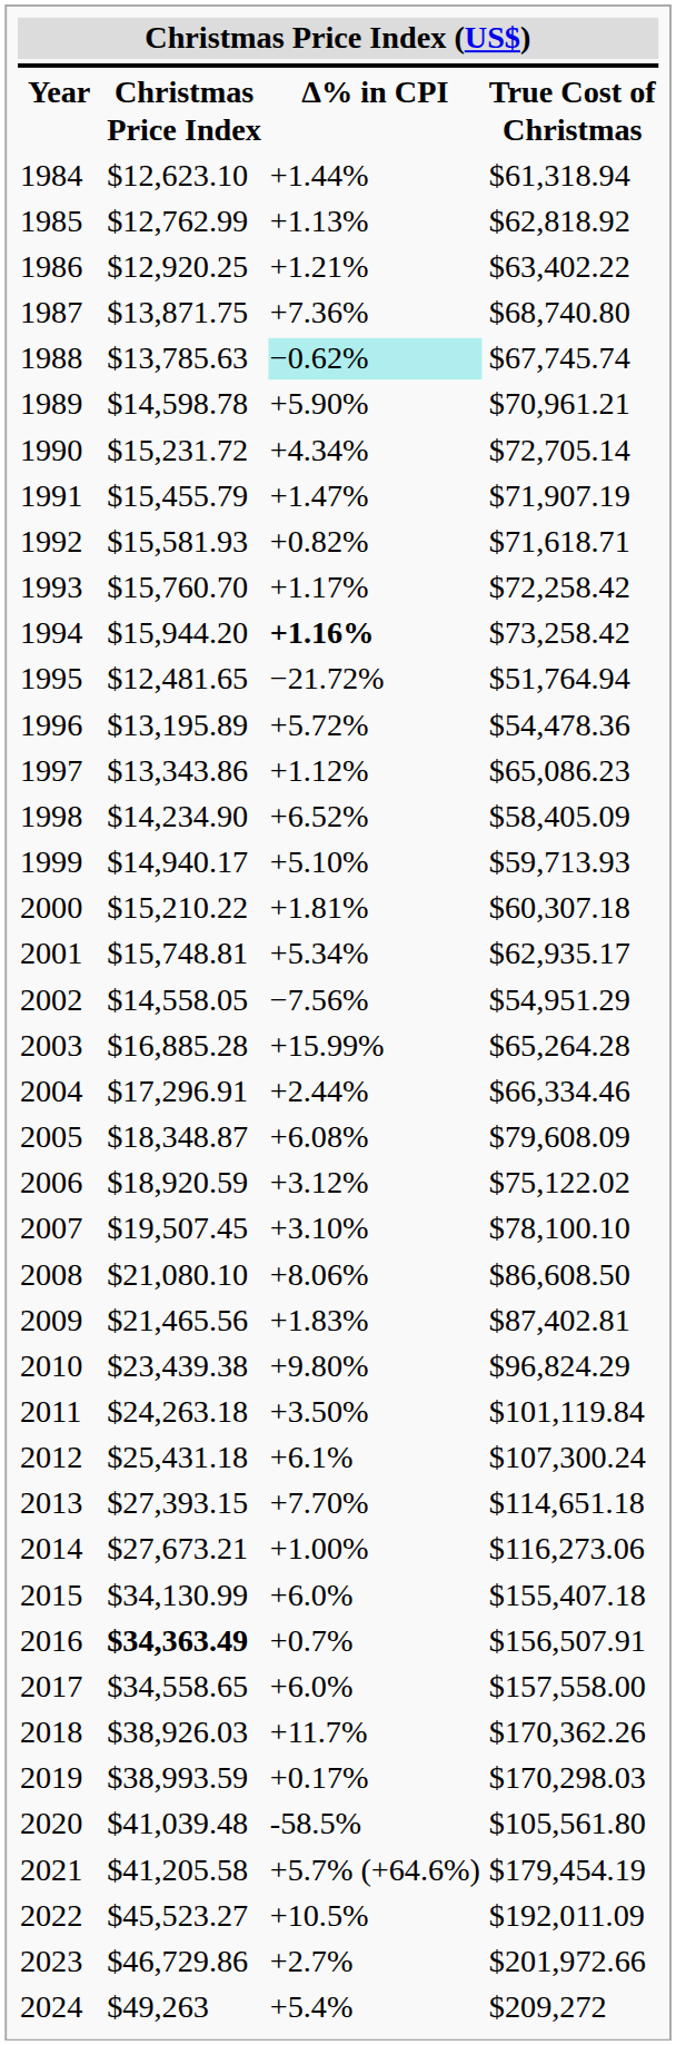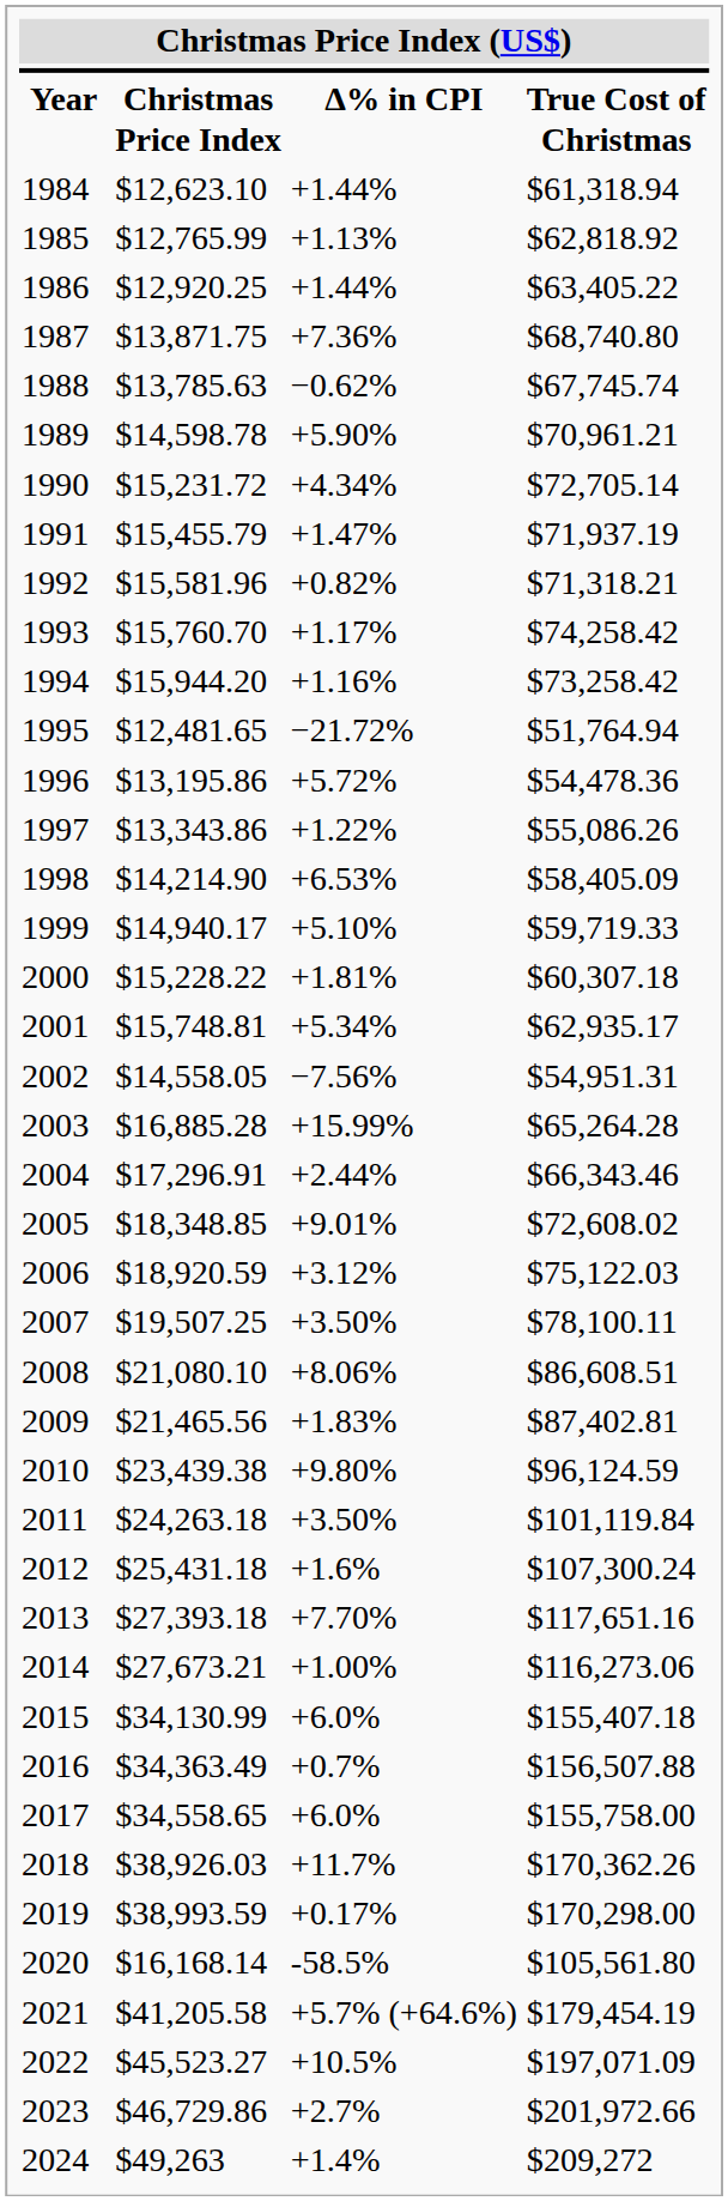1985 | Christmas Price Index: $12,762.99 -> $12,765.99
1986 | Δ% in CPI: +1.21% -> +1.44%
1986 | True Cost of Christmas: $63,402.22 -> $63,405.22
1988 | Δ% in CPI: paleturquoise background -> no background
1991 | True Cost of Christmas: $71,907.19 -> $71,937.19
1992 | Christmas Price Index: $15,581.93 -> $15,581.96
1992 | True Cost of Christmas: $71,618.71 -> $71,318.21
1993 | True Cost of Christmas: $72,258.42 -> $74,258.42
1994 | Δ% in CPI: bold -> normal
1996 | Christmas Price Index: $13,195.89 -> $13,195.86
1997 | Δ% in CPI: +1.12% -> +1.22%
1997 | True Cost of Christmas: $65,086.23 -> $55,086.26
1998 | Christmas Price Index: $14,234.90 -> $14,214.90
1998 | Δ% in CPI: +6.52% -> +6.53%
1999 | True Cost of Christmas: $59,713.93 -> $59,719.33
2000 | Christmas Price Index: $15,210.22 -> $15,228.22
2002 | True Cost of Christmas: $54,951.29 -> $54,951.31
2004 | True Cost of Christmas: $66,334.46 -> $66,343.46
2005 | Christmas Price Index: $18,348.87 -> $18,348.85
2005 | Δ% in CPI: +6.08% -> +9.01%
2005 | True Cost of Christmas: $79,608.09 -> $72,608.02
2006 | True Cost of Christmas: $75,122.02 -> $75,122.03
2007 | Christmas Price Index: $19,507.45 -> $19,507.25
2007 | Δ% in CPI: +3.10% -> +3.50%
2007 | True Cost of Christmas: $78,100.10 -> $78,100.11
2008 | True Cost of Christmas: $86,608.50 -> $86,608.51
2010 | True Cost of Christmas: $96,824.29 -> $96,124.59
2012 | Δ% in CPI: +6.1% -> +1.6%
2013 | Christmas Price Index: $27,393.15 -> $27,393.18
2013 | True Cost of Christmas: $114,651.18 -> $117,651.16
2016 | Christmas Price Index: bold -> normal
2016 | True Cost of Christmas: $156,507.91 -> $156,507.88
2017 | True Cost of Christmas: $157,558.00 -> $155,758.00
2019 | True Cost of Christmas: $170,298.03 -> $170,298.00
2020 | Christmas Price Index: $41,039.48 -> $16,168.14
2022 | True Cost of Christmas: $192,011.09 -> $197,071.09
2024 | Δ% in CPI: +5.4% -> +1.4%
